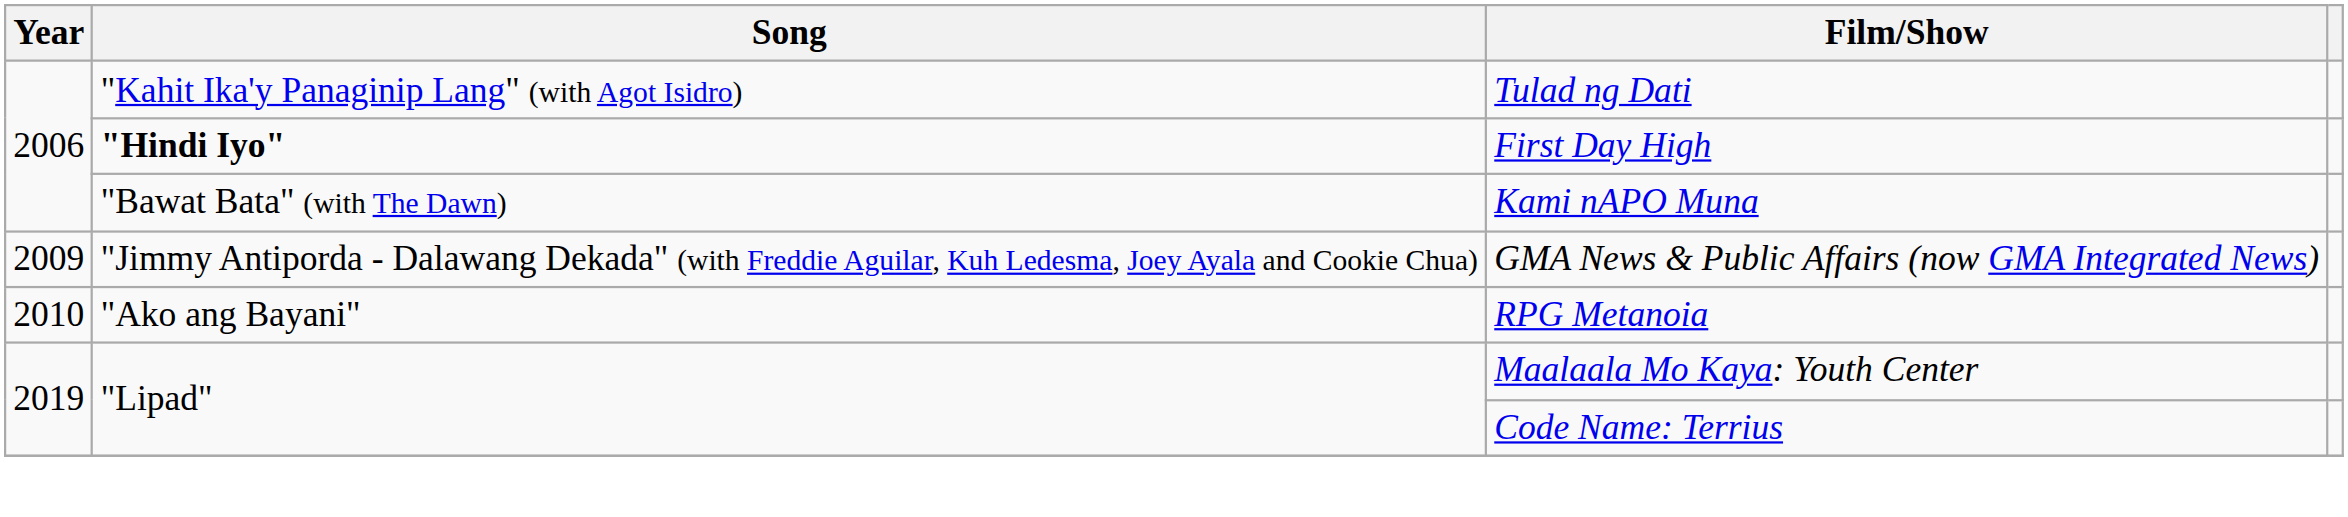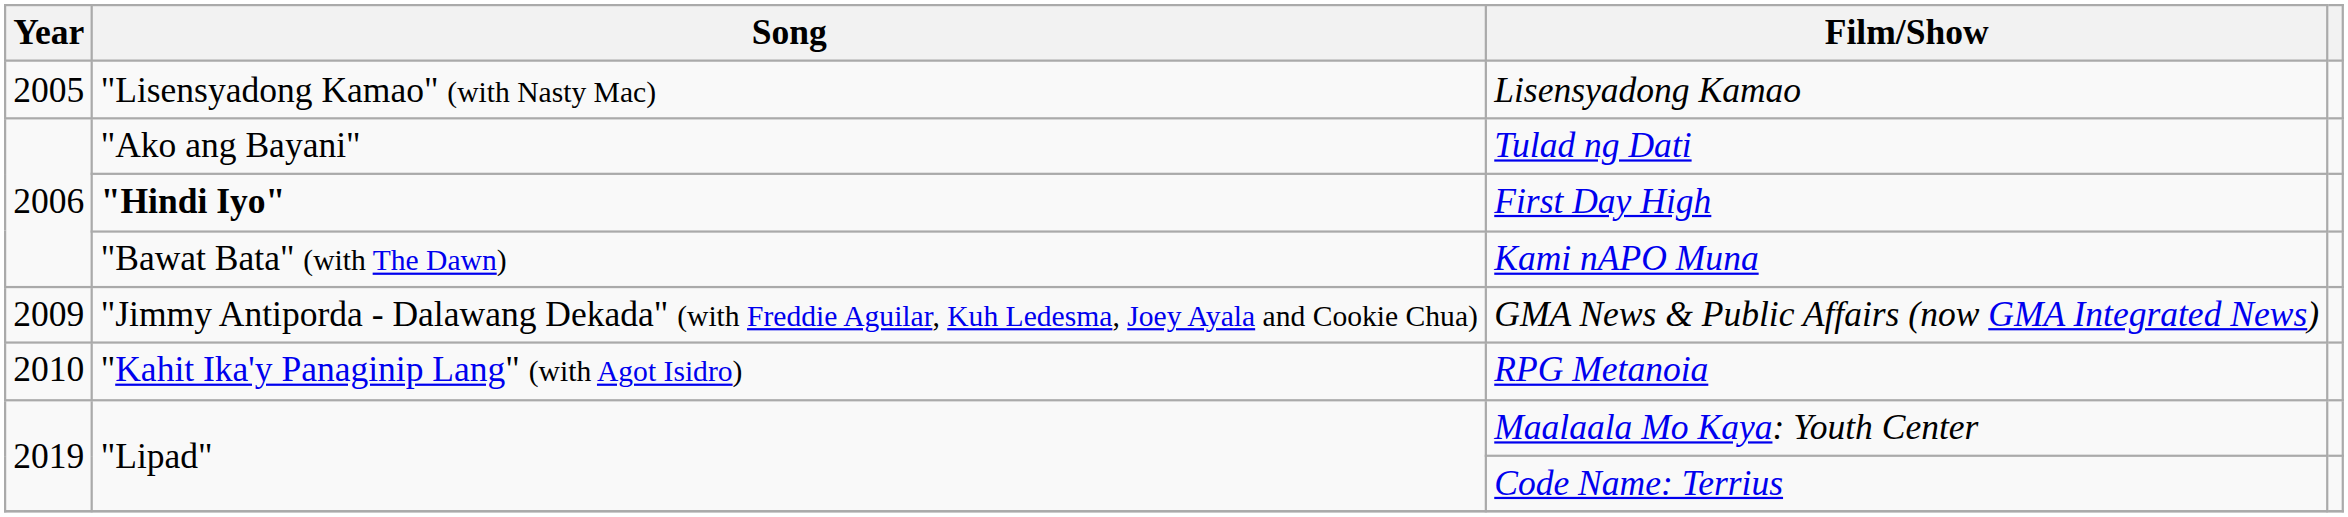+ row: 2005 | "Lisensyadong Kamao" (with Nasty Mac) | Lisensyadong Kamao
Tulad ng Dati | Song: "Kahit Ika'y Panaginip Lang" (with Agot Isidro) -> "Ako ang Bayani"
RPG Metanoia | Song: "Ako ang Bayani" -> "Kahit Ika'y Panaginip Lang" (with Agot Isidro)
